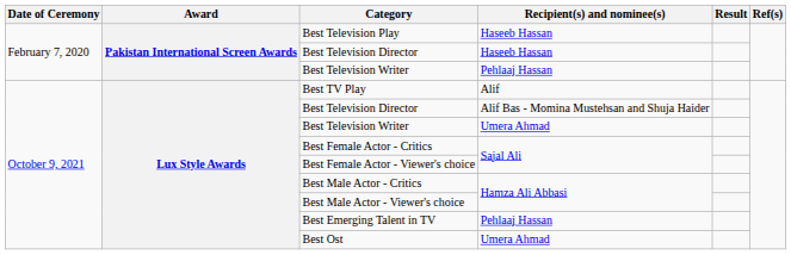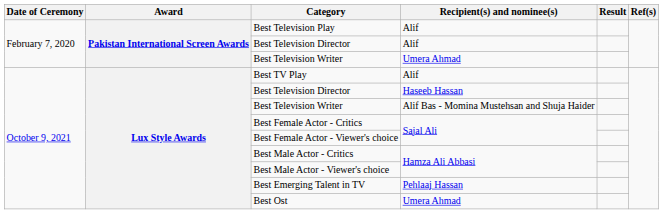Best Television Play | Recipient(s) and nominee(s): Haseeb Hassan -> Alif
February 7, 2020 / Best Television Director | Recipient(s) and nominee(s): Haseeb Hassan -> Alif
February 7, 2020 / Best Television Writer | Recipient(s) and nominee(s): Pehlaaj Hassan -> Umera Ahmad
October 9, 2021 / Best Television Director | Recipient(s) and nominee(s): Alif Bas - Momina Mustehsan and Shuja Haider -> Haseeb Hassan
October 9, 2021 / Best Television Writer | Recipient(s) and nominee(s): Umera Ahmad -> Alif Bas - Momina Mustehsan and Shuja Haider
